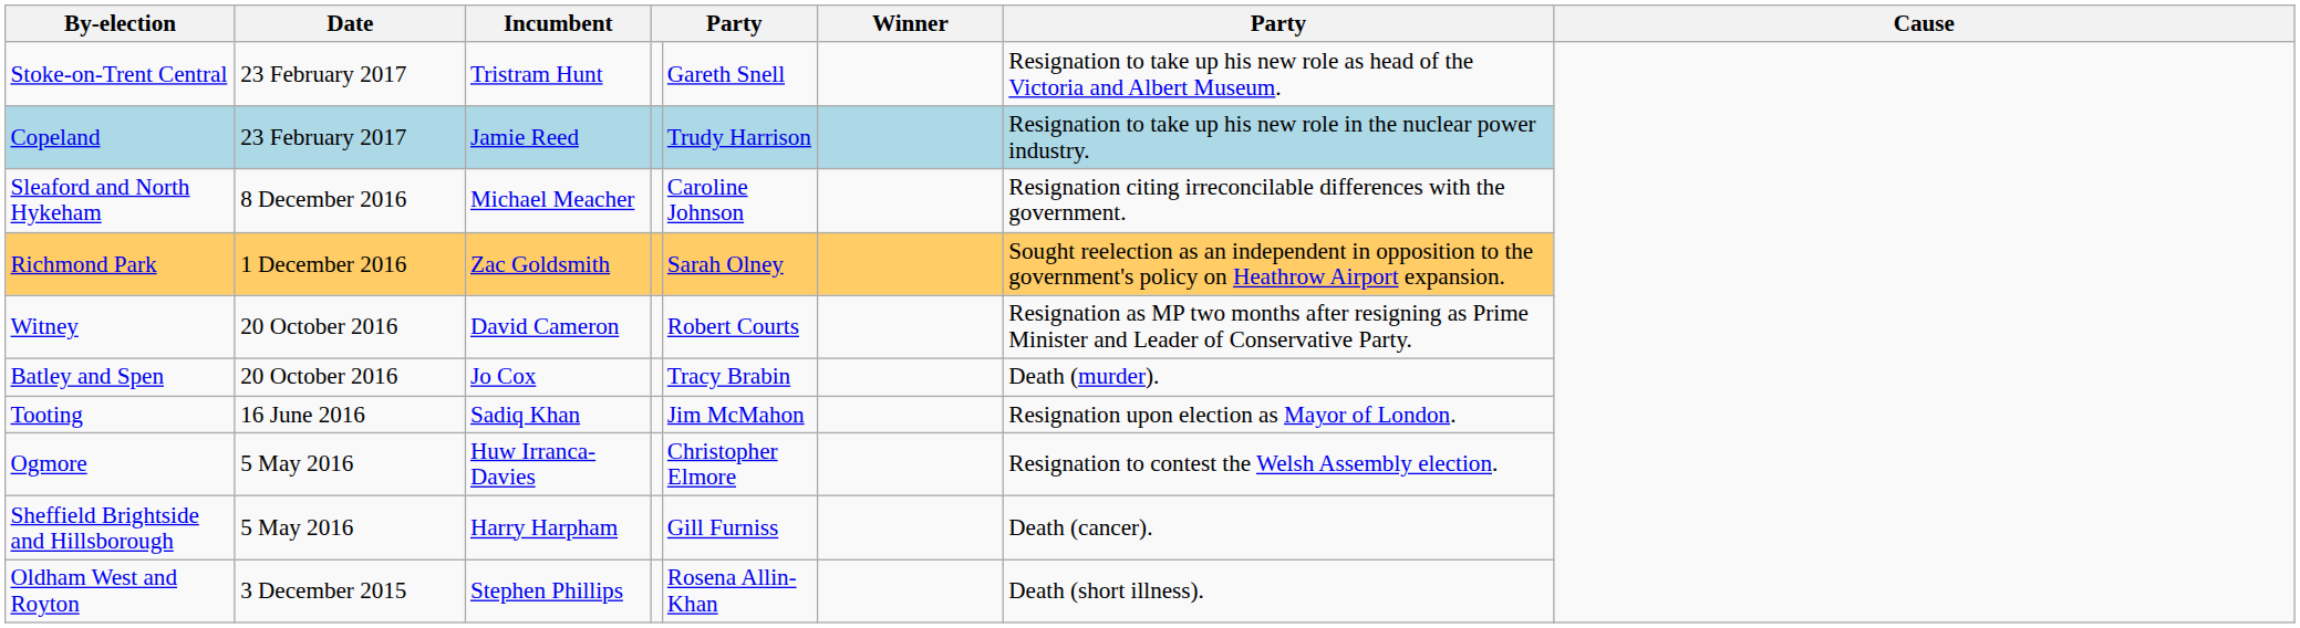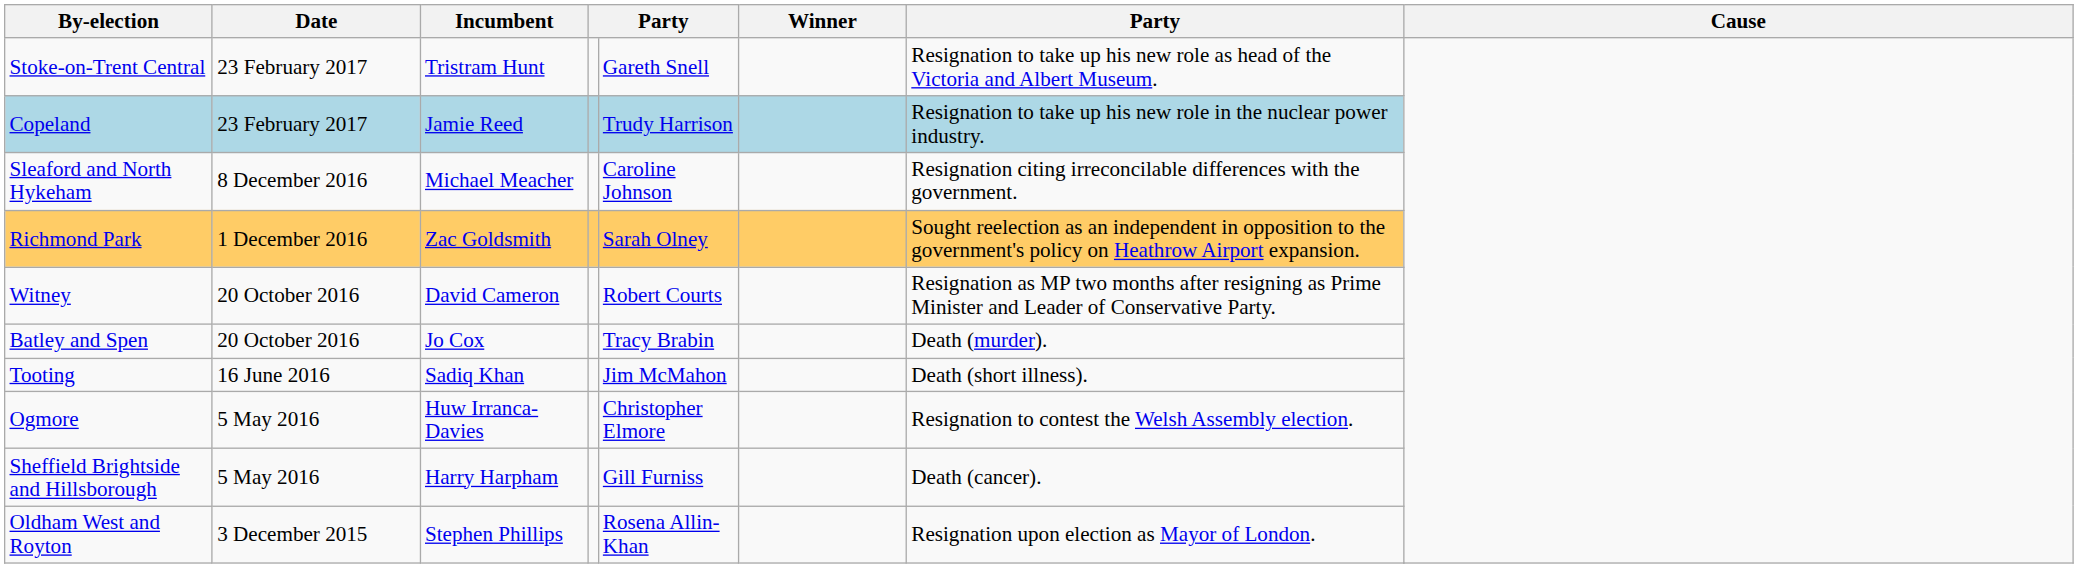Tooting | column 7: Resignation upon election as Mayor of London. -> Death (short illness).
Oldham West and Royton | column 7: Death (short illness). -> Resignation upon election as Mayor of London.
